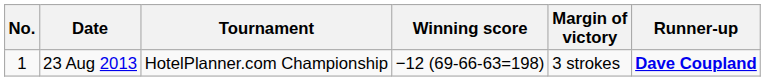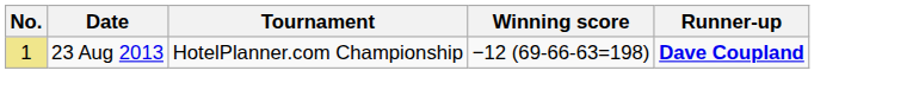- column: Margin of victory | 3 strokes
23 Aug 2013 | No.: no background -> khaki background
